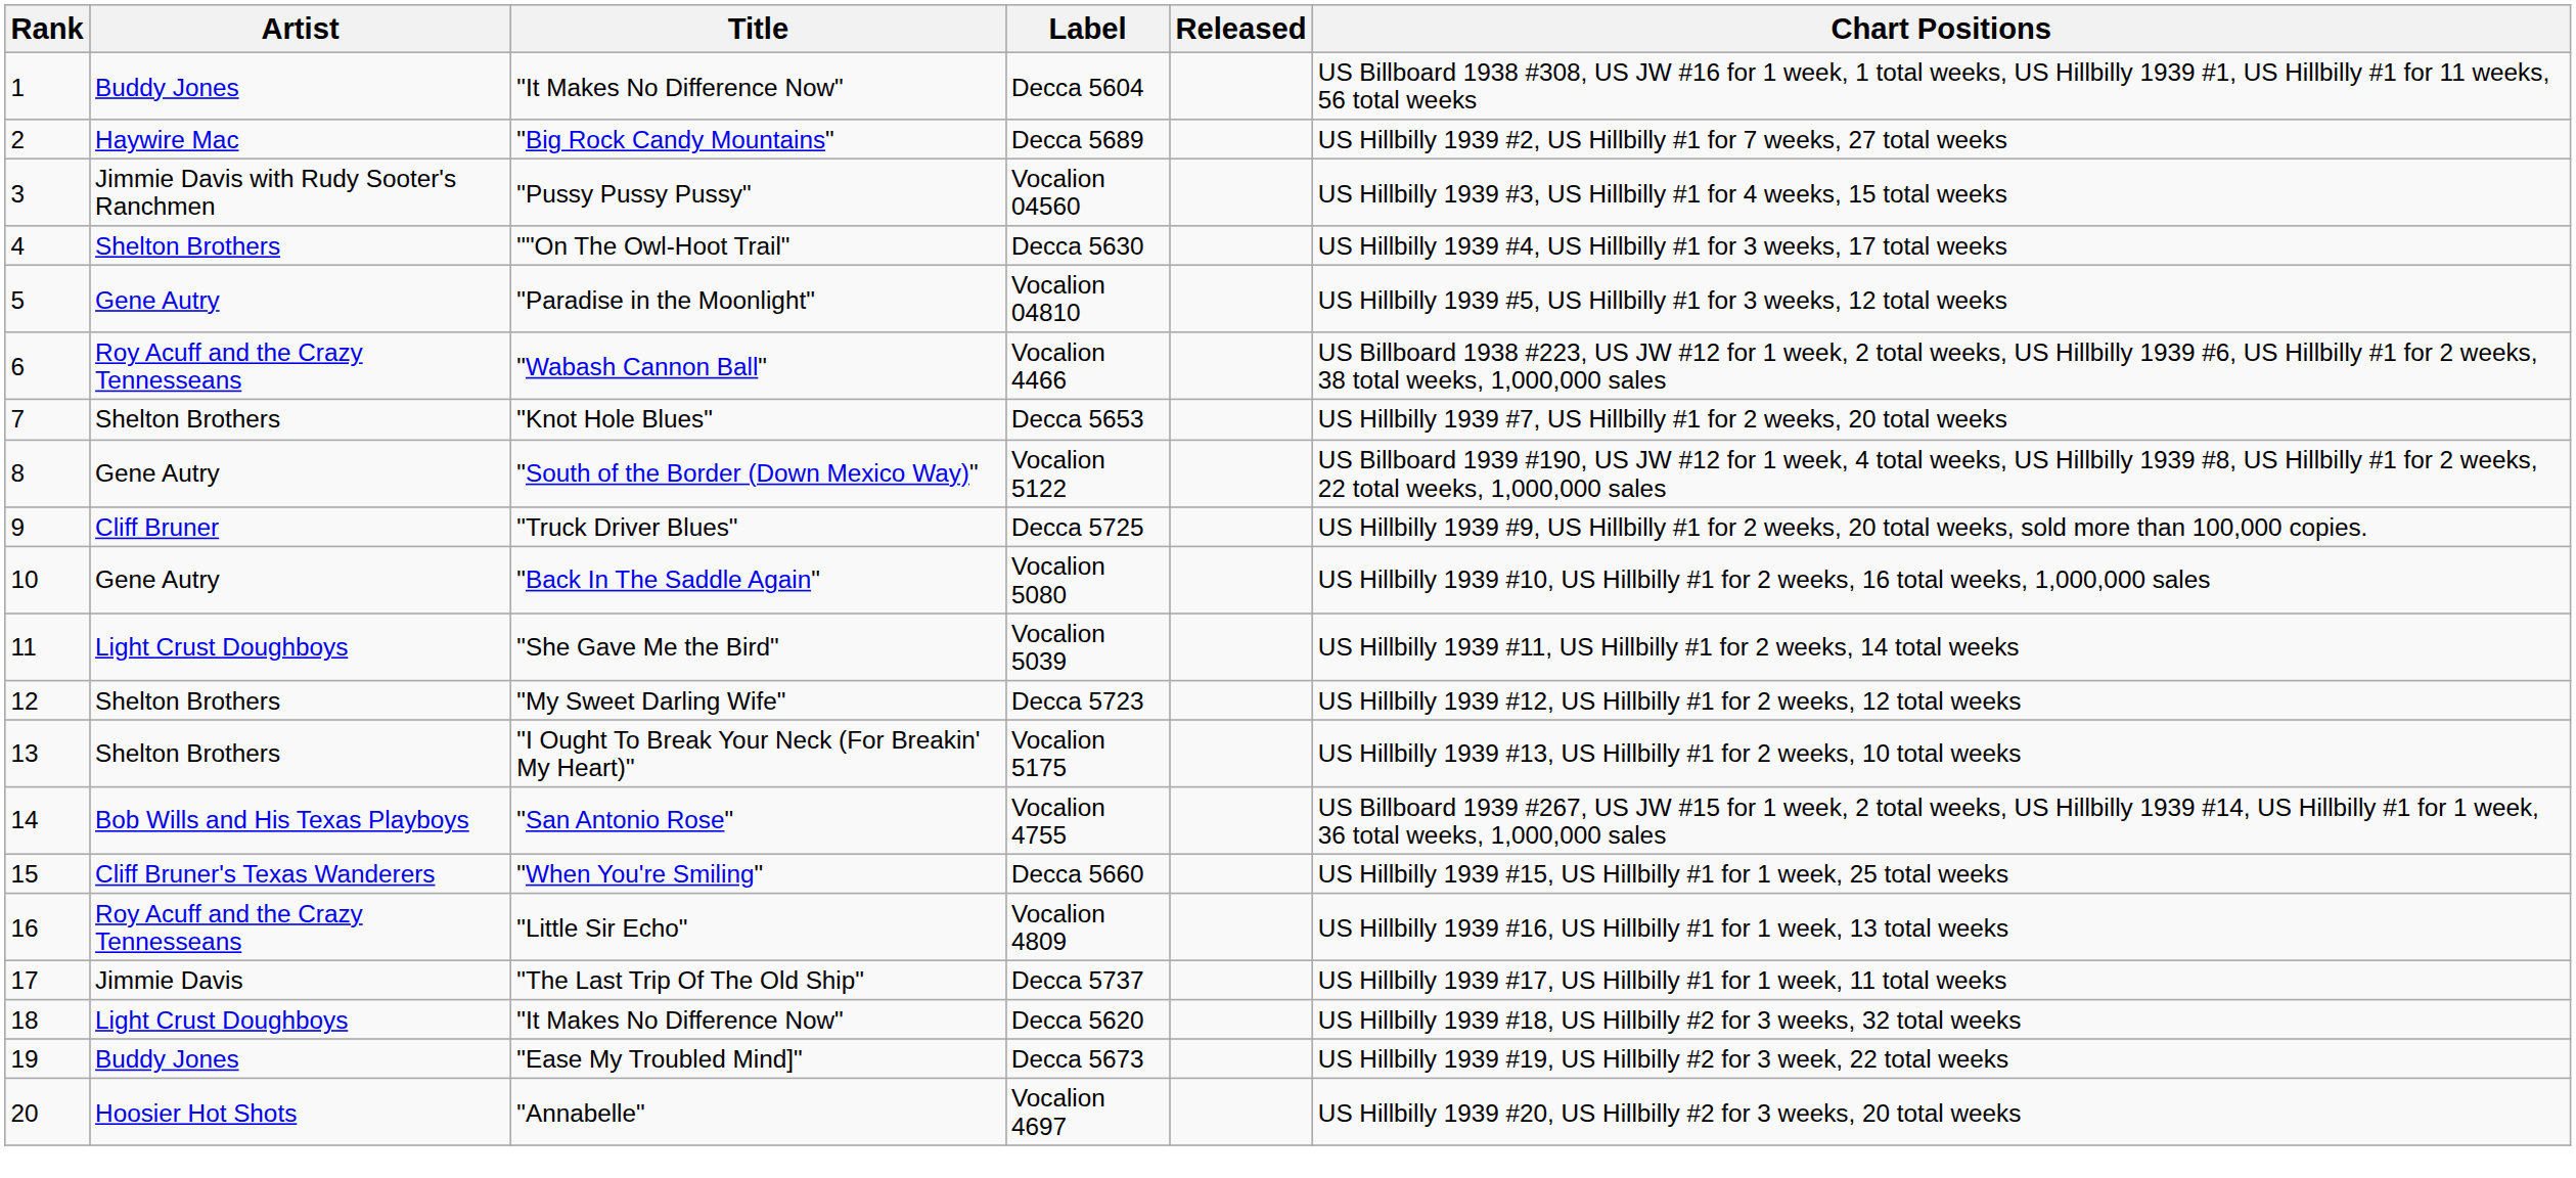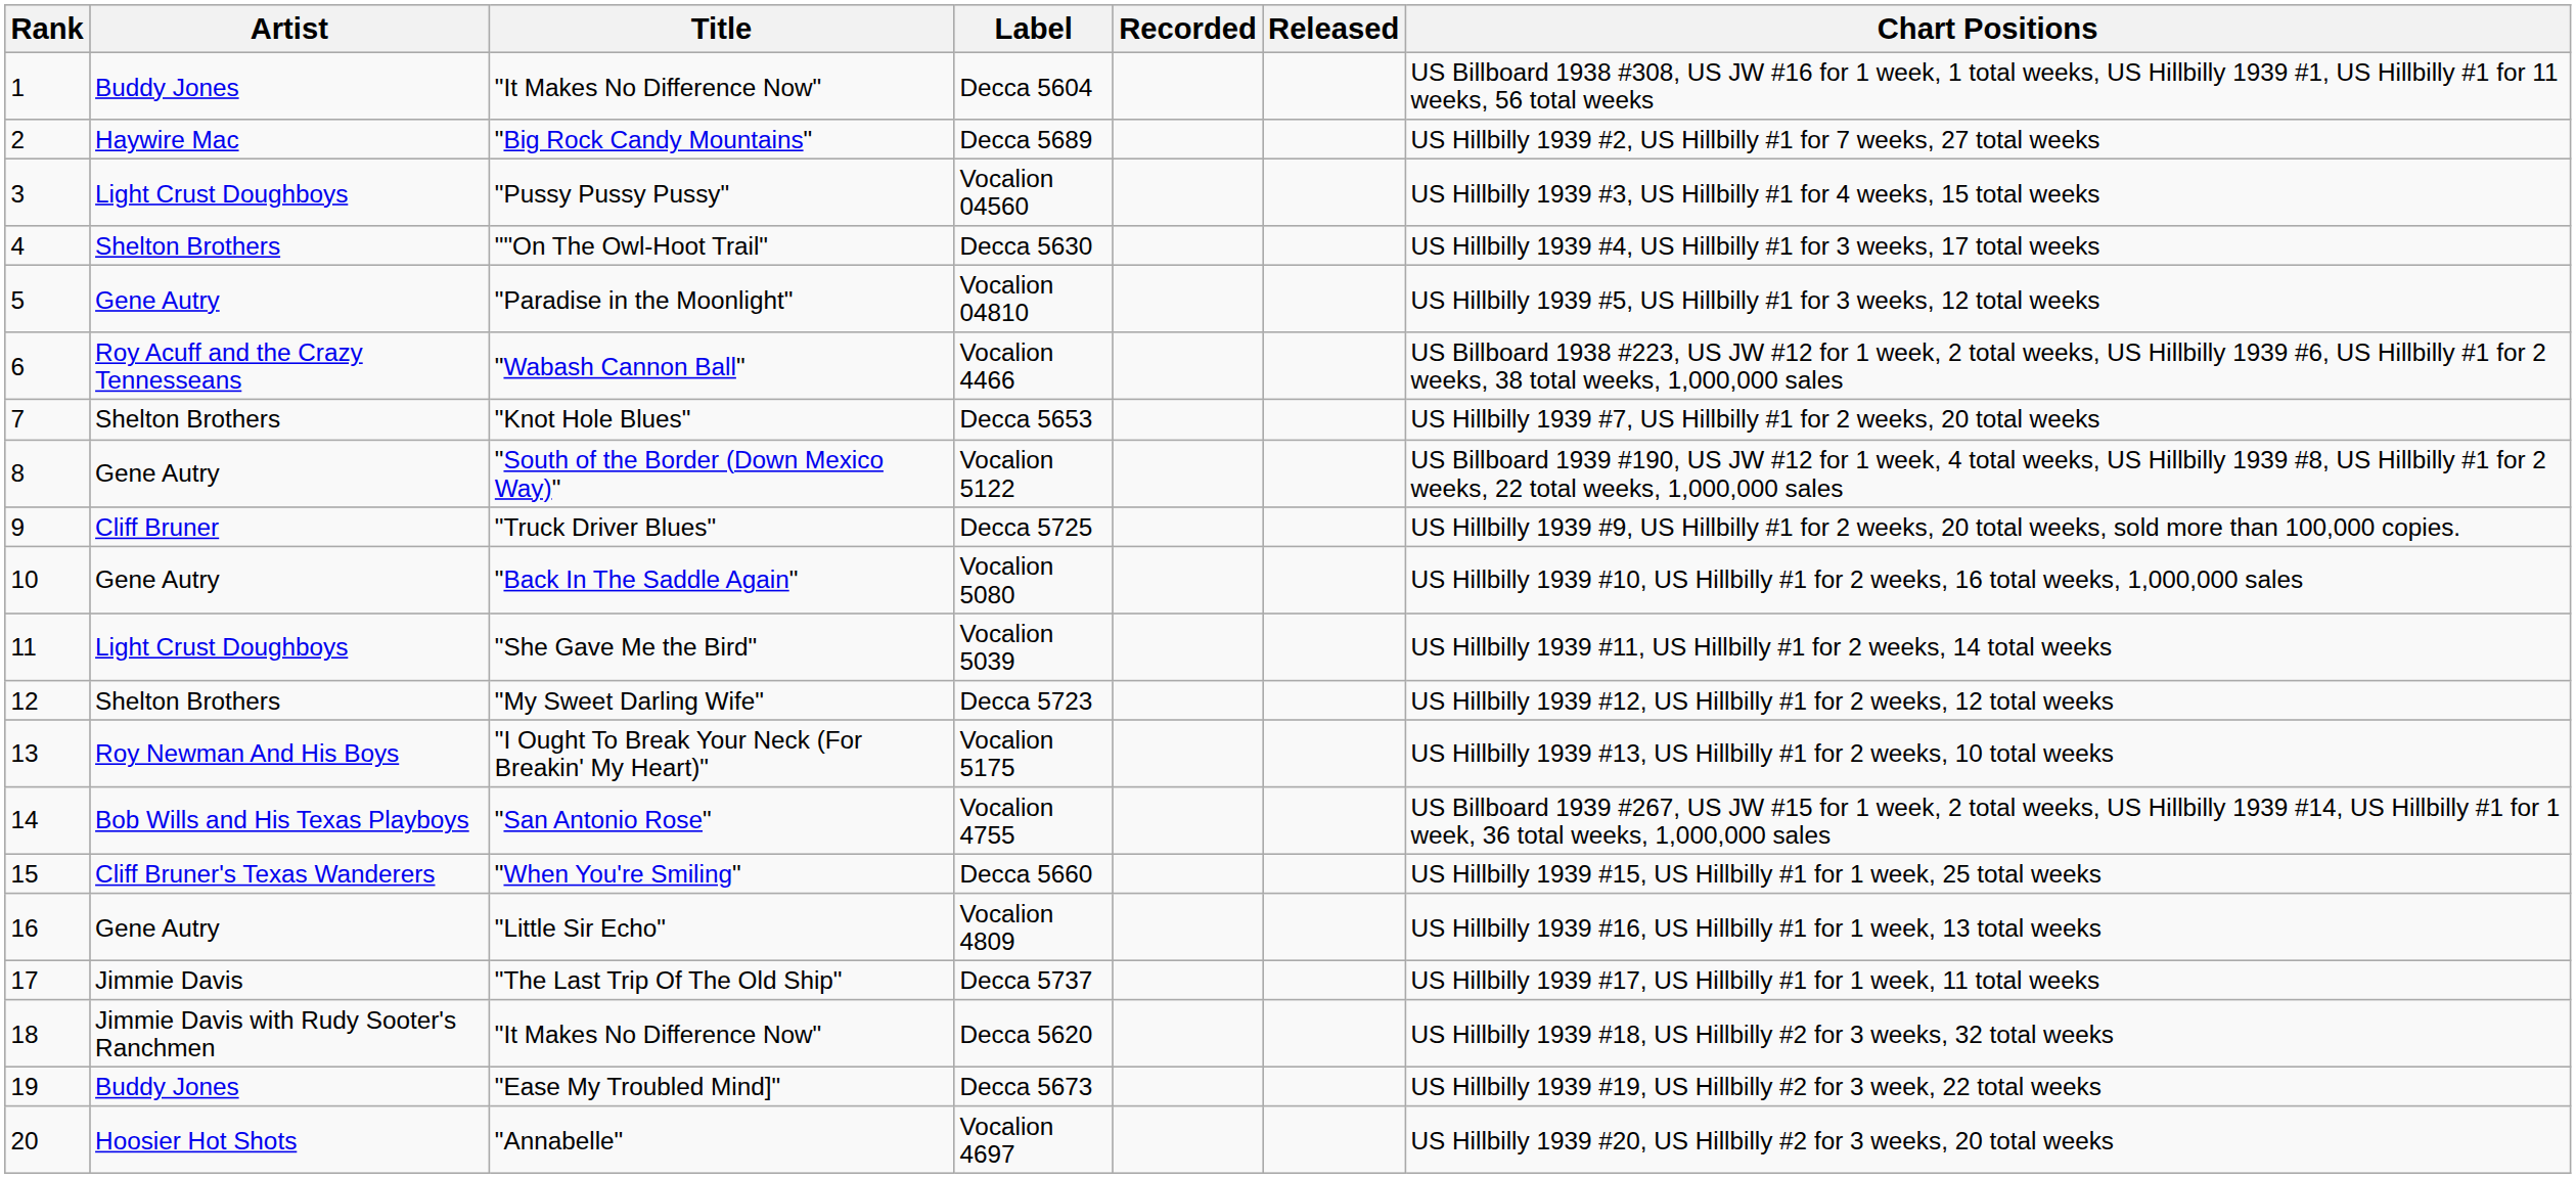+ column: Recorded
Vocalion 04560 | Artist: Jimmie Davis with Rudy Sooter's Ranchmen -> Light Crust Doughboys
Vocalion 5175 | Artist: Shelton Brothers -> Roy Newman And His Boys
Vocalion 4809 | Artist: Roy Acuff and the Crazy Tennesseans -> Gene Autry
Decca 5620 | Artist: Light Crust Doughboys -> Jimmie Davis with Rudy Sooter's Ranchmen
